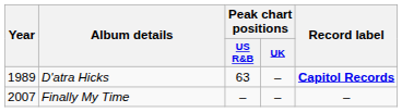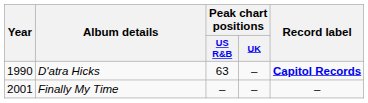D'atra Hicks | Year: 1989 -> 1990
Finally My Time | Year: 2007 -> 2001
